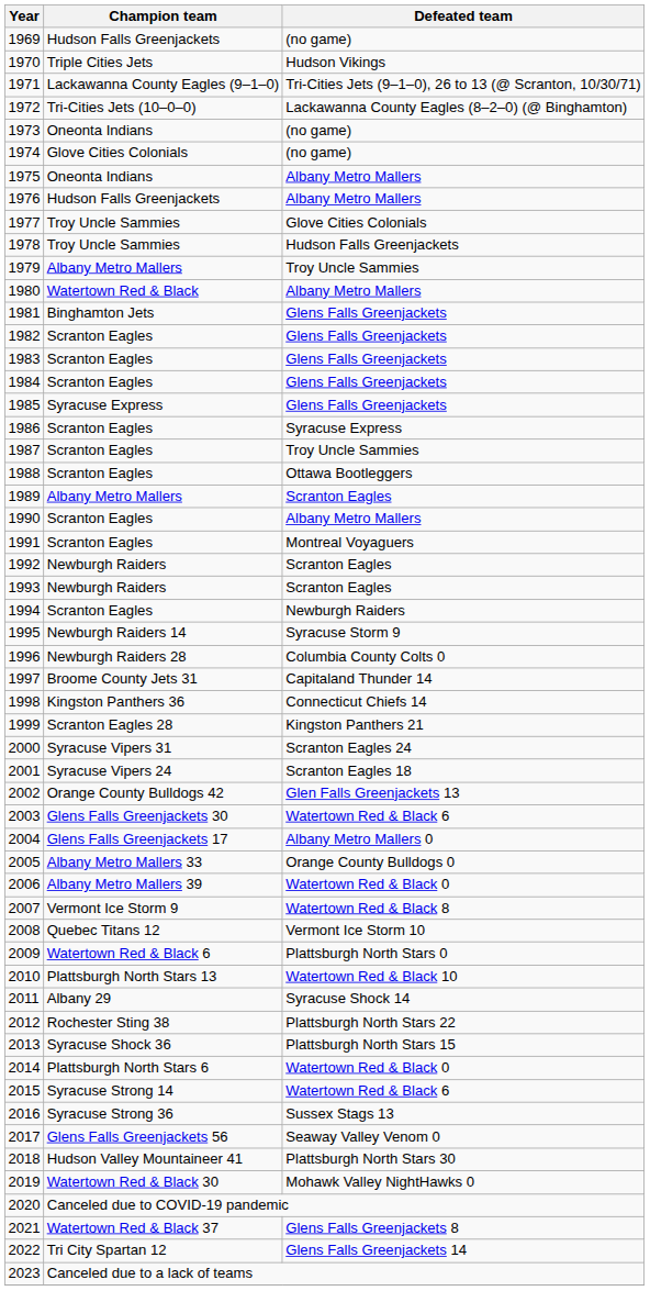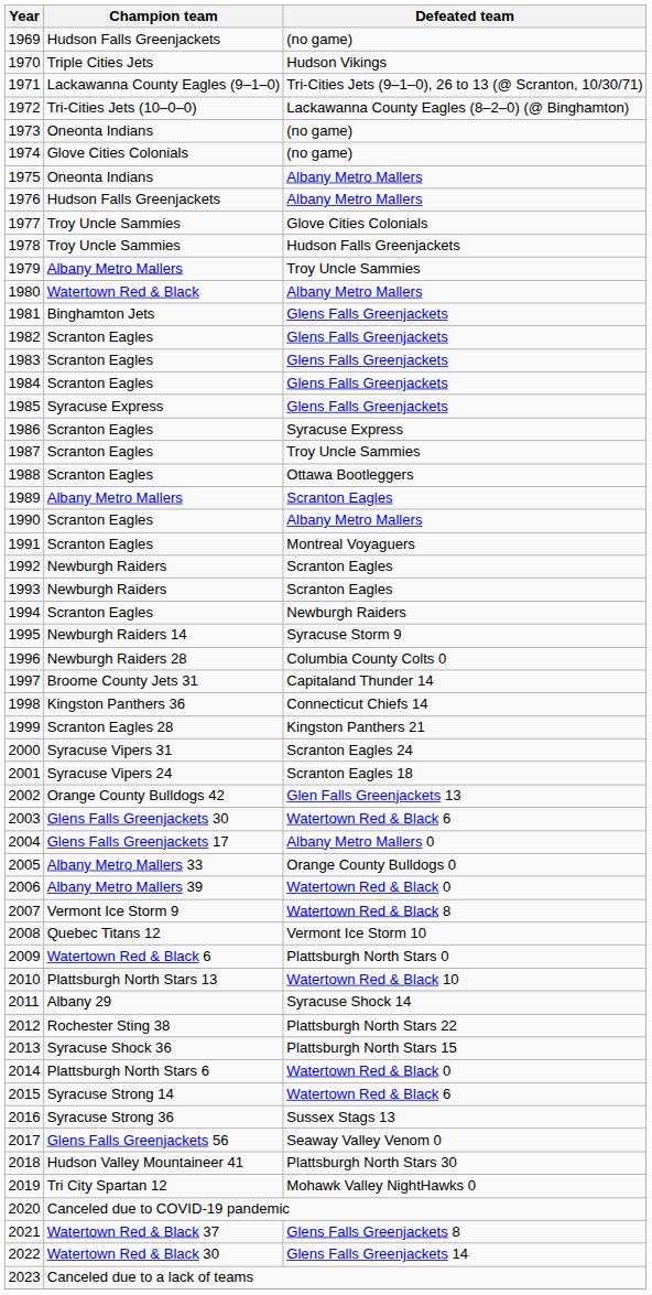2019 | Champion team: Watertown Red & Black 30 -> Tri City Spartan 12
2022 | Champion team: Tri City Spartan 12 -> Watertown Red & Black 30
